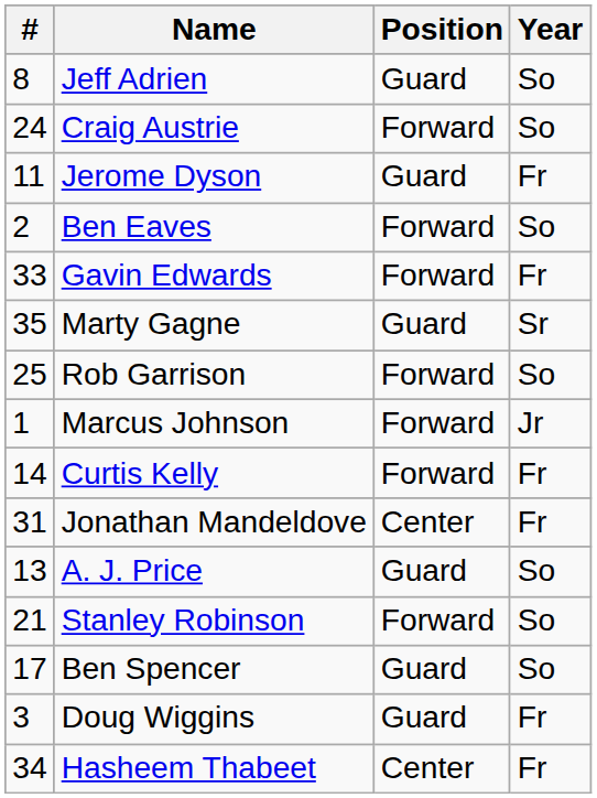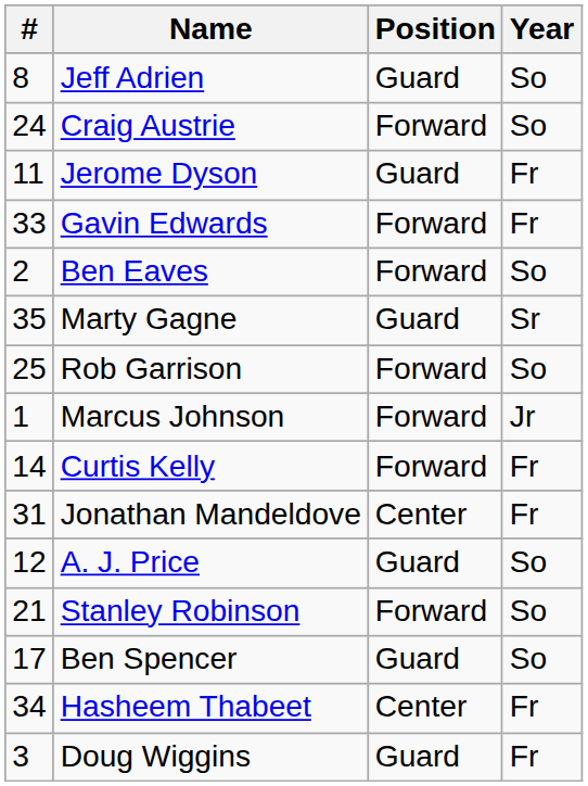rows swapped: Ben Eaves <-> Gavin Edwards
A. J. Price | #: 13 -> 12
rows swapped: Hasheem Thabeet <-> Doug Wiggins
